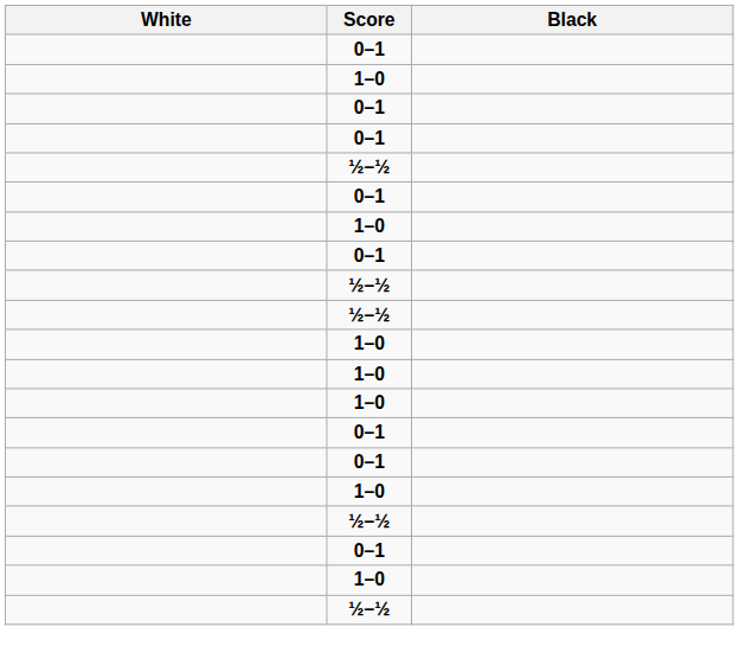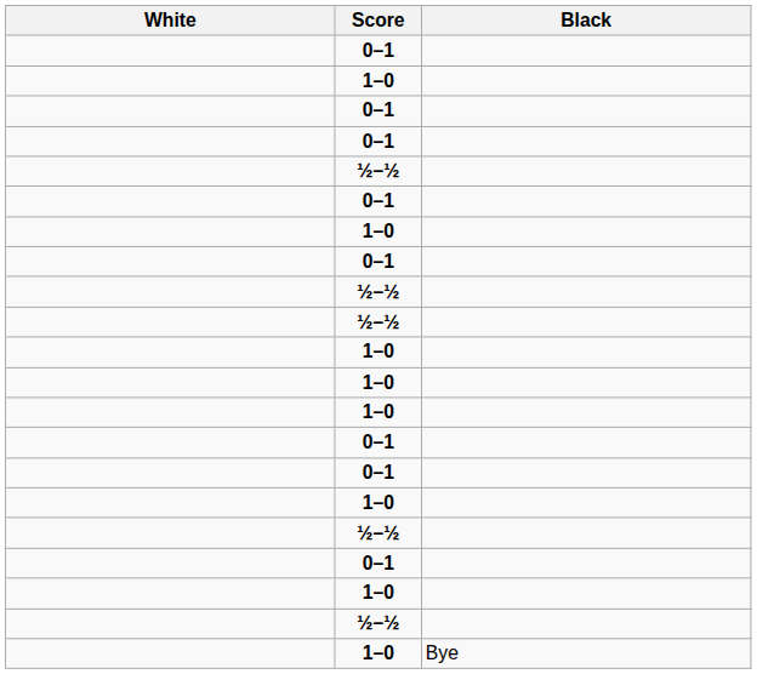+ row: 1–0 | Bye
